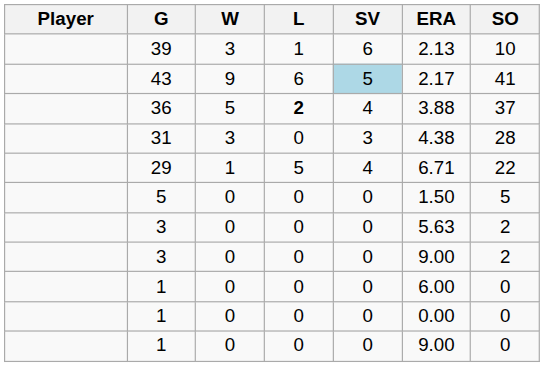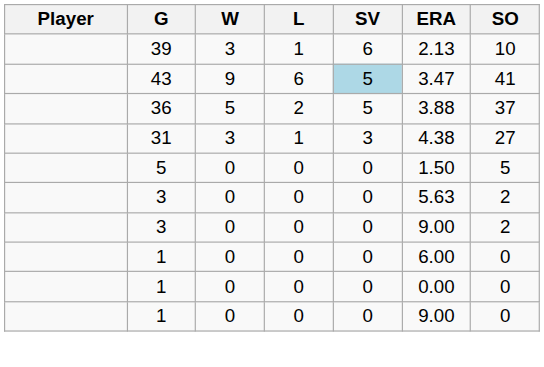43 | ERA: 2.17 -> 3.47
36 | L: bold -> normal
36 | SV: 4 -> 5
31 | L: 0 -> 1
31 | SO: 28 -> 27
- row: 29 | 1 | 5 | 4 | 6.71 | 22
